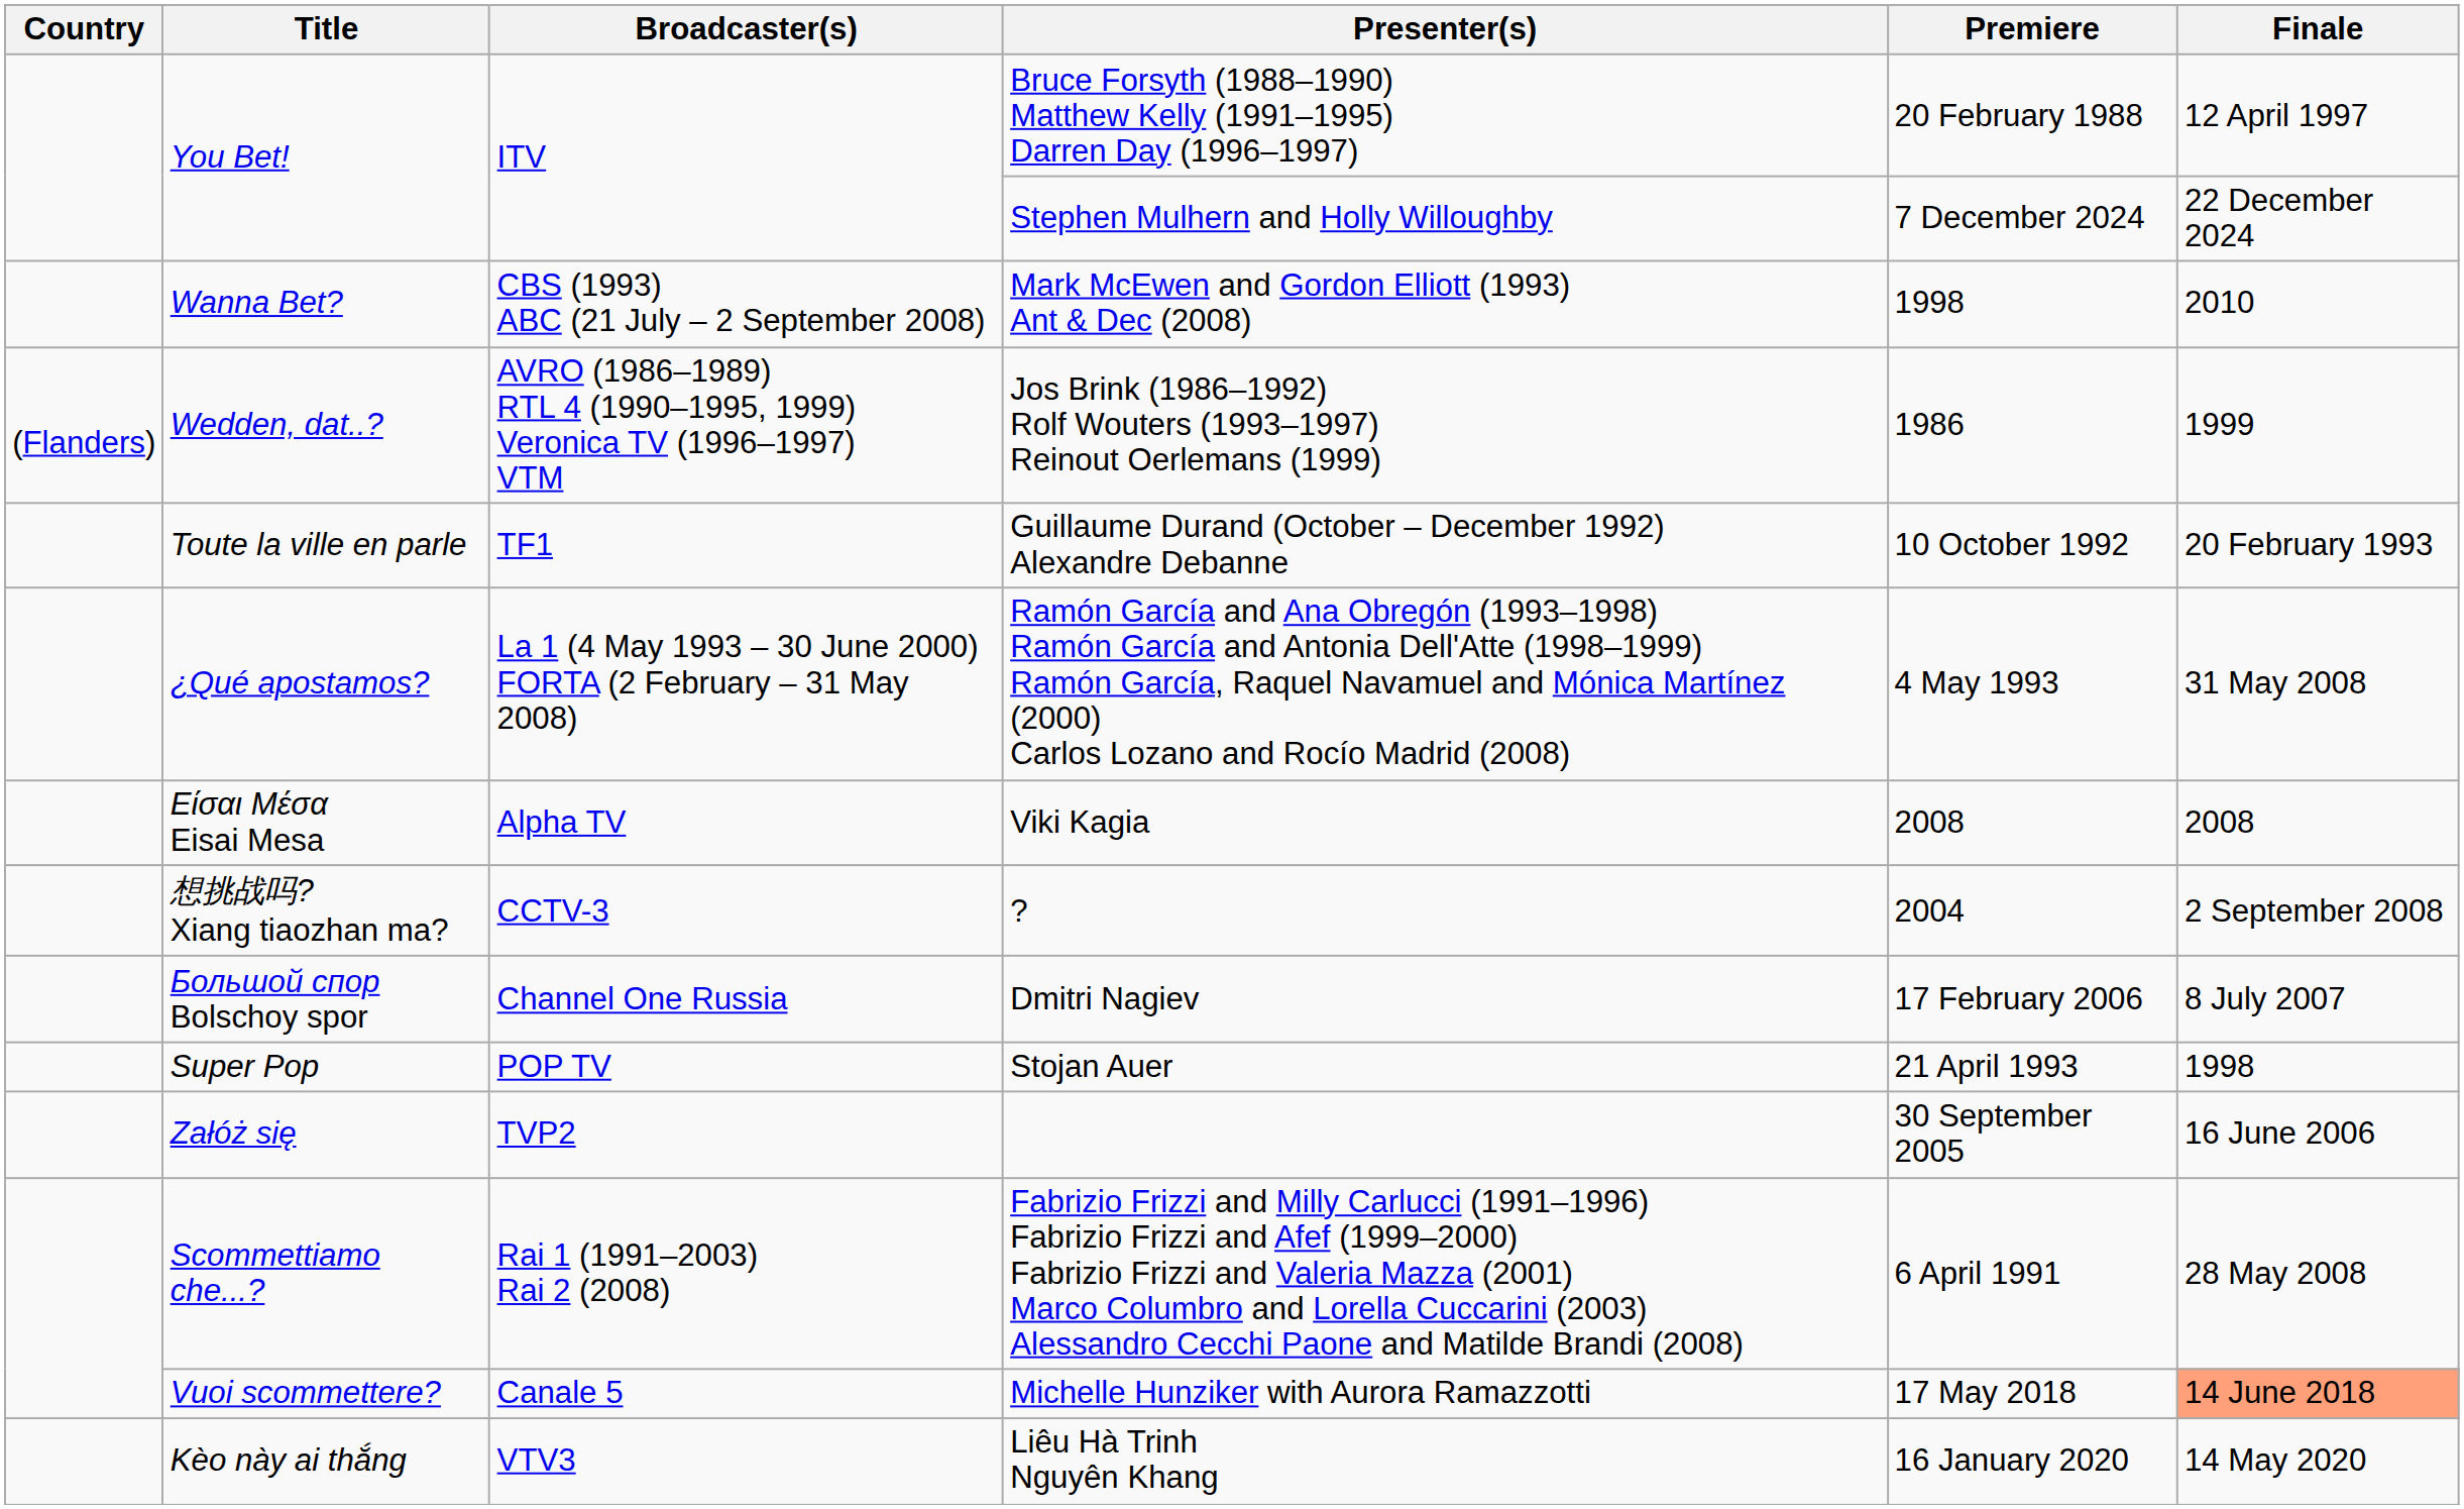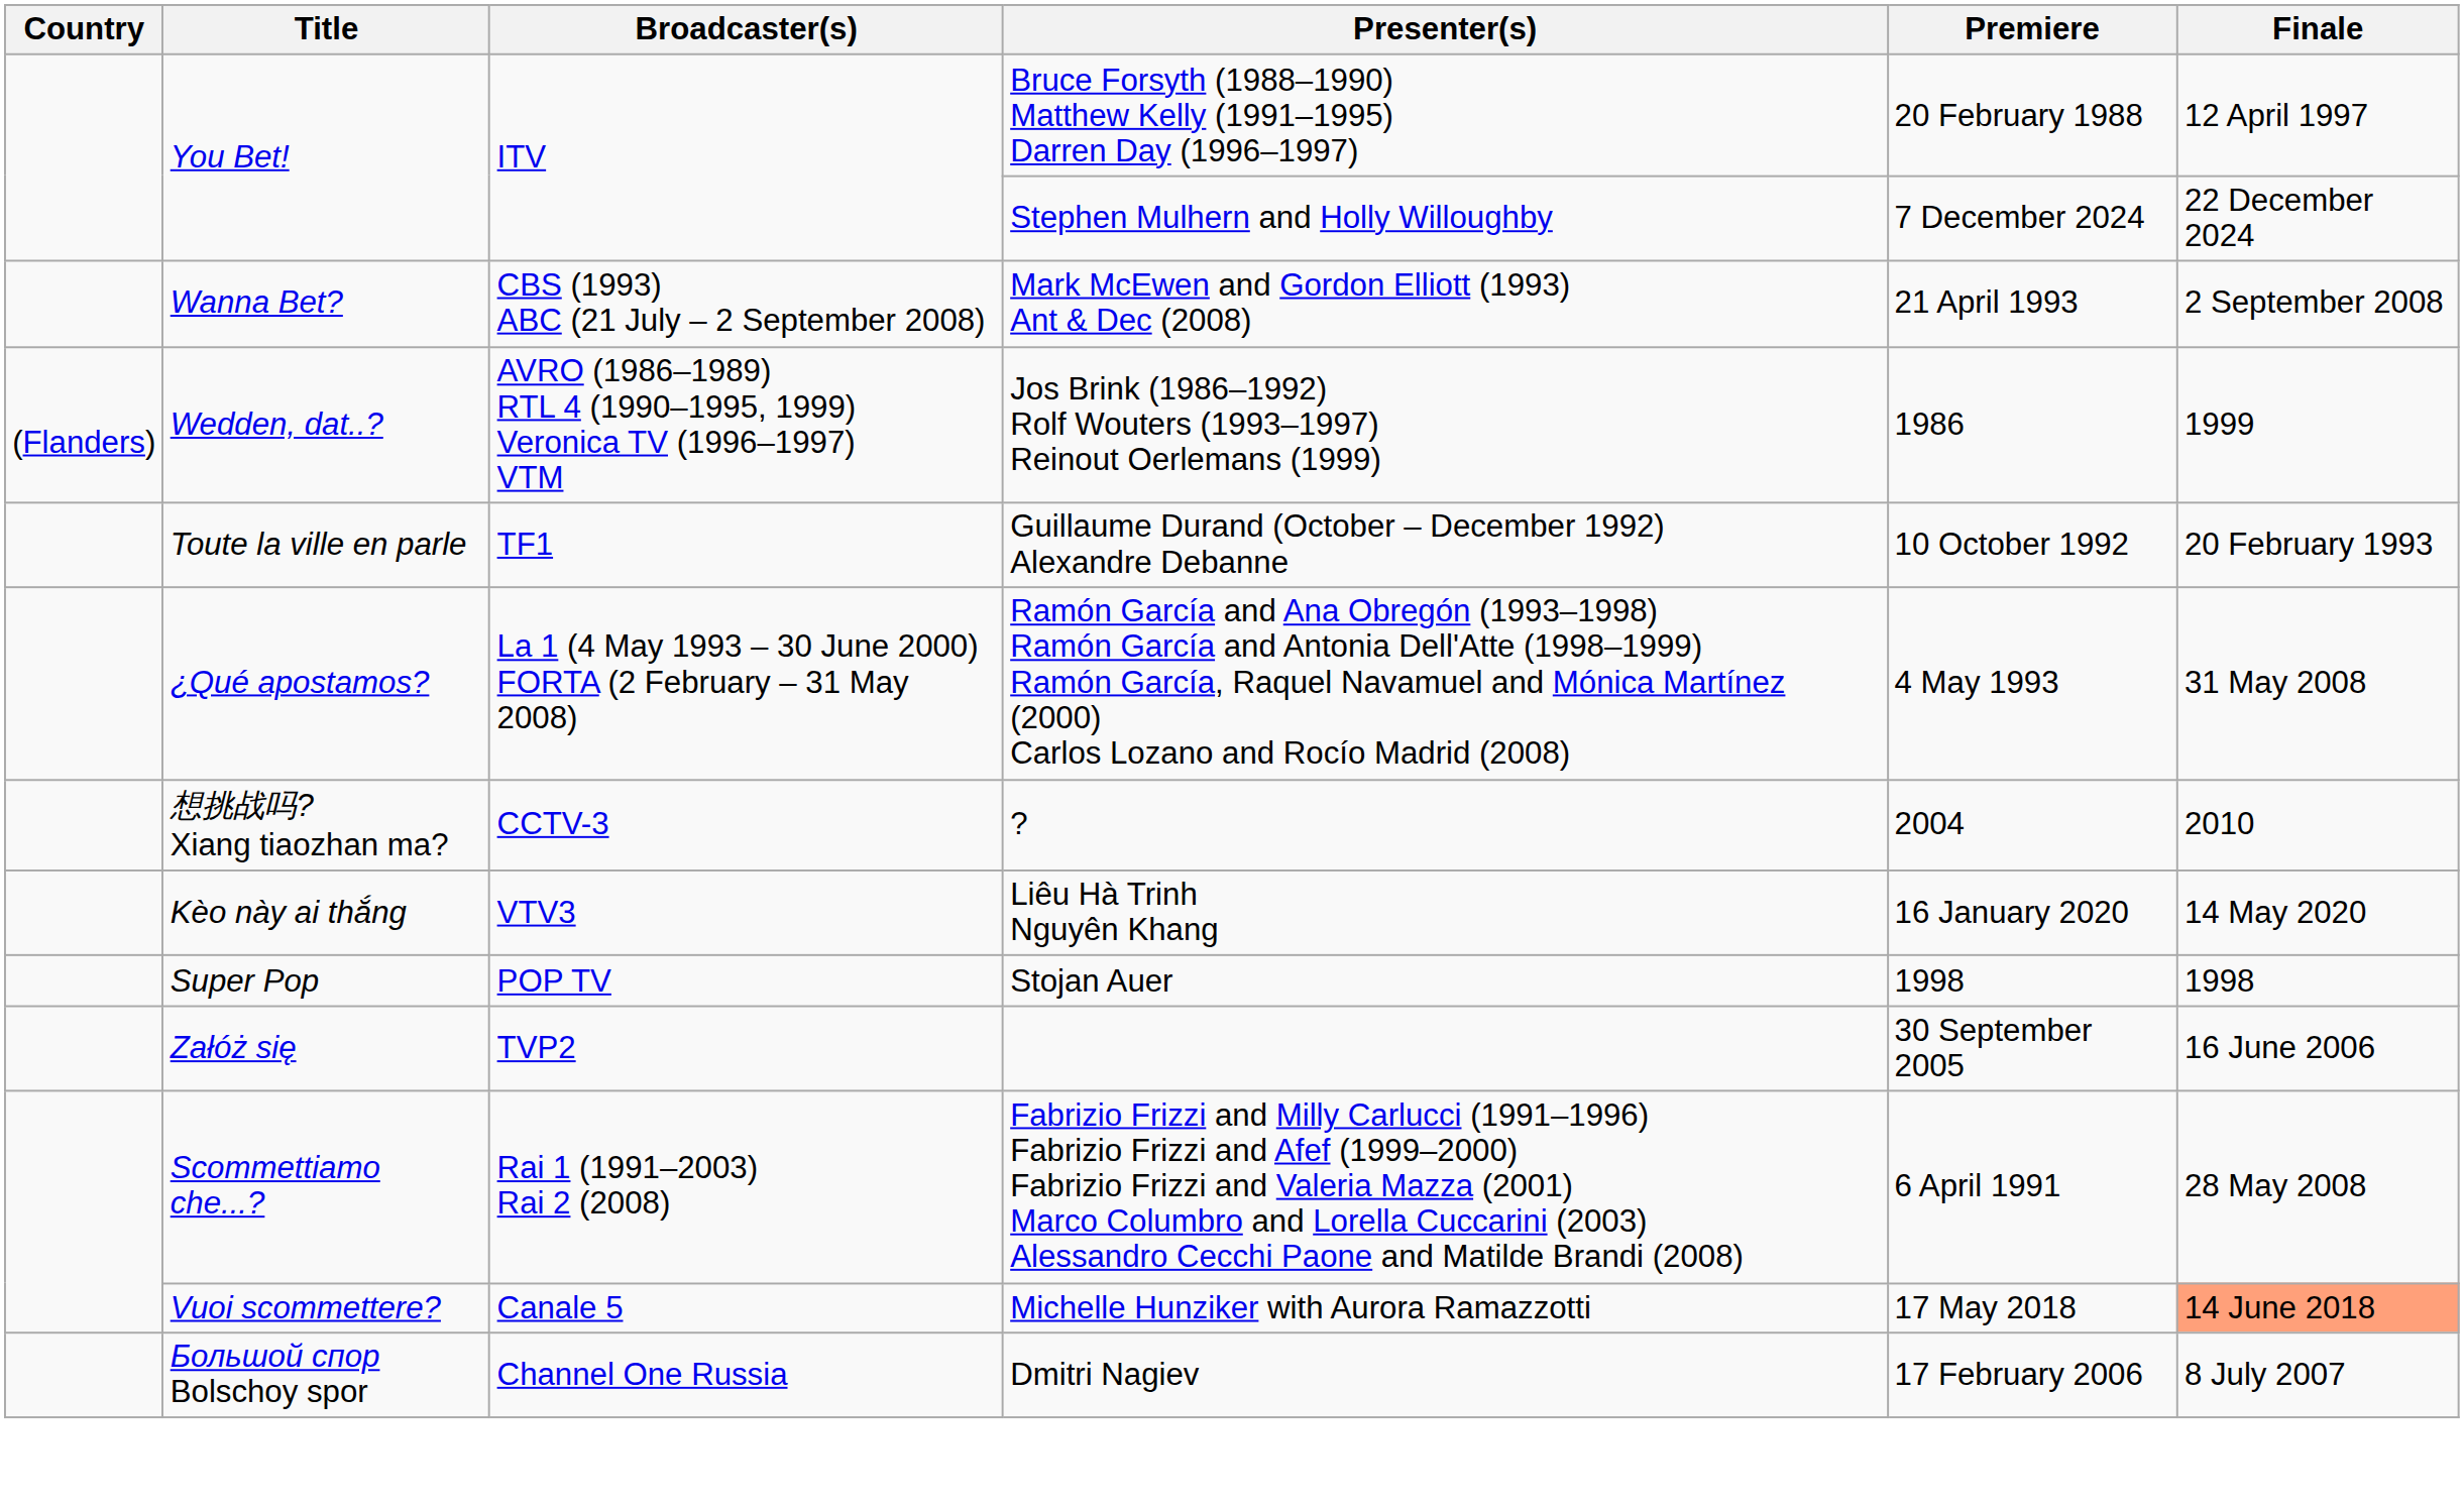Mark McEwen and Gordon Elliott (1993) Ant & Dec (2008) | Premiere: 1998 -> 21 April 1993
Mark McEwen and Gordon Elliott (1993) Ant & Dec (2008) | Finale: 2010 -> 2 September 2008
- row: Είσαι Μέσα Eisai Mesa | Alpha TV | Viki Kagia | 2008 | 2008
? | Finale: 2 September 2008 -> 2010
rows swapped: Dmitri Nagiev <-> Liêu Hà Trinh Nguyên Khang
Stojan Auer | Premiere: 21 April 1993 -> 1998
